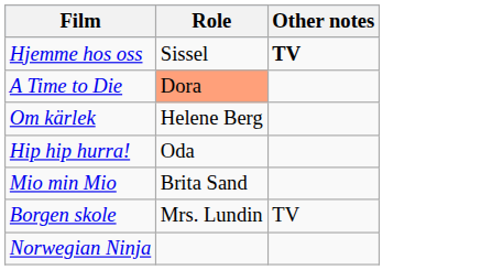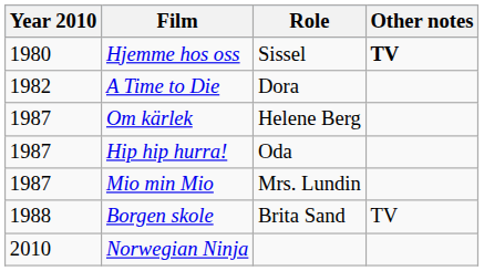+ column: Year 2010 | 1980 | 1982 | 1987 | 1987 | 1987 | 1988 | 2010
A Time to Die | Role: lightsalmon background -> no background
Mio min Mio | Role: Brita Sand -> Mrs. Lundin
Borgen skole | Role: Mrs. Lundin -> Brita Sand
